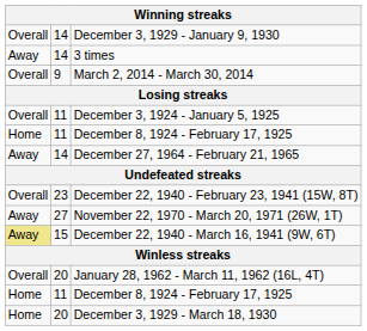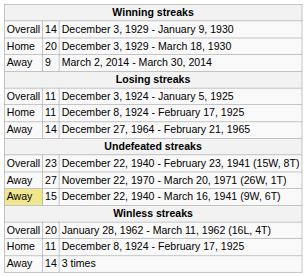rows swapped: December 3, 1929 - March 18, 1930 <-> 3 times
March 2, 2014 - March 30, 2014 | column 1: Overall -> Away
